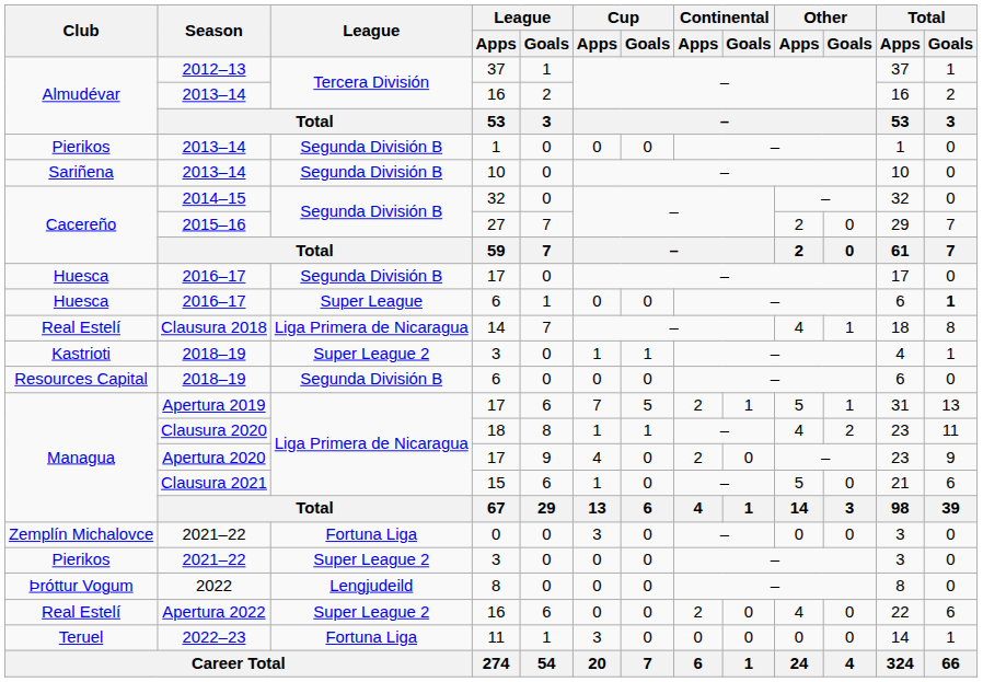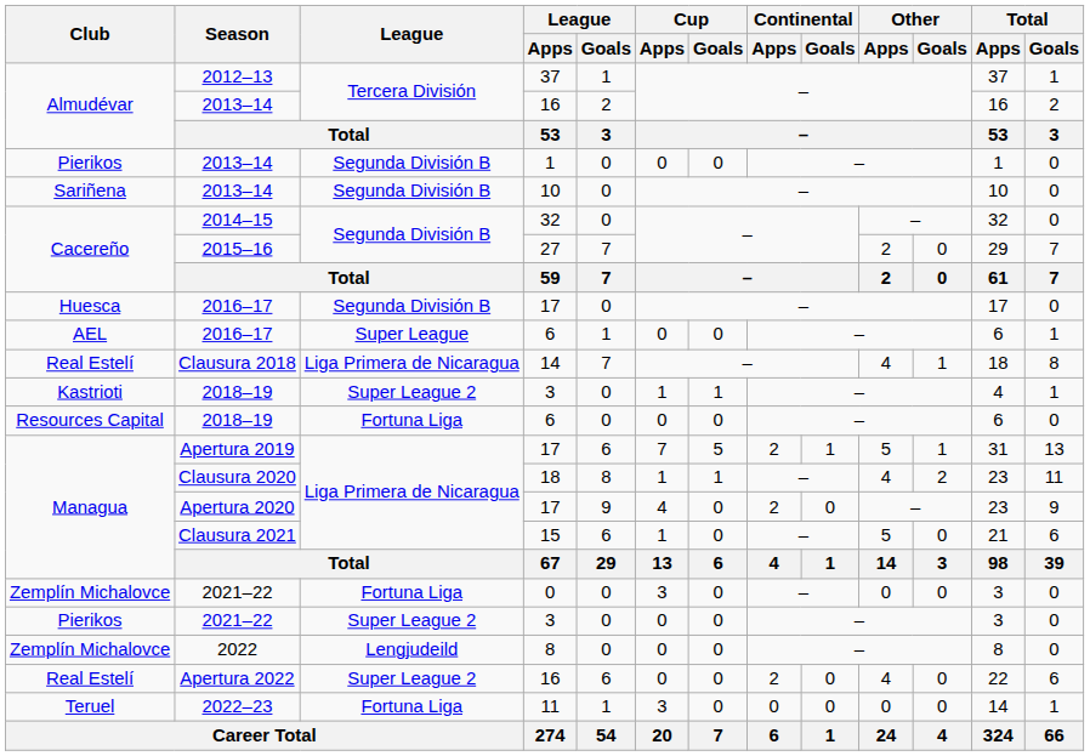2016–17 / 6 | Club: Huesca -> AEL
2016–17 / 6 | Total / Goals: bold -> normal
2018–19 / 6 | League: Segunda División B -> Fortuna Liga
2022 | Club: Þróttur Vogum -> Zemplín Michalovce
